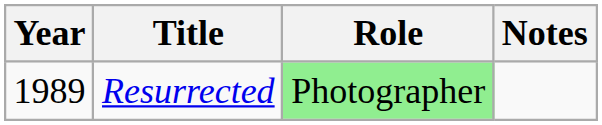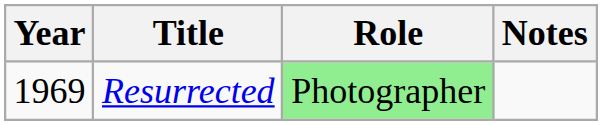Resurrected | Year: 1989 -> 1969
